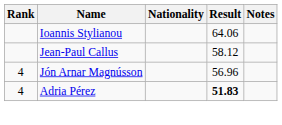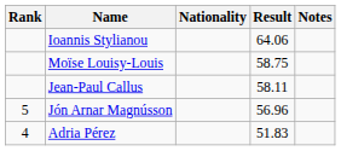+ row: Moïse Louisy-Louis | 58.75
Jean-Paul Callus | Result: 58.12 -> 58.11
Jón Arnar Magnússon | Rank: 4 -> 5
Adria Pérez | Result: bold -> normal
